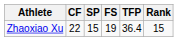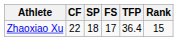Zhaoxiao Xu | SP: 15 -> 18
Zhaoxiao Xu | FS: 19 -> 17
